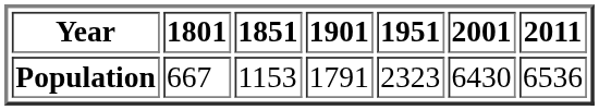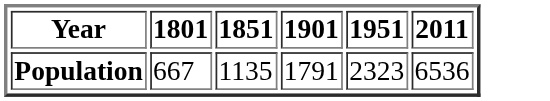- column: 2001 | 6430
Population | 1851: 1153 -> 1135
